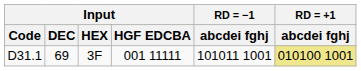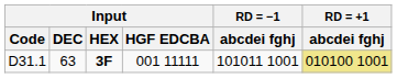D31.1 | Input / DEC: 69 -> 63
D31.1 | Input / HEX: normal -> bold
